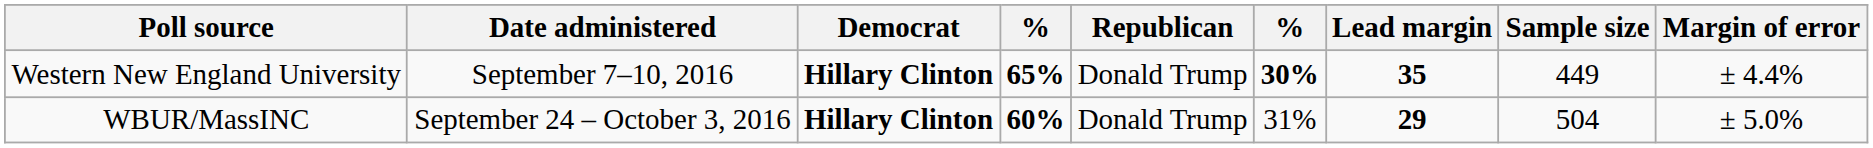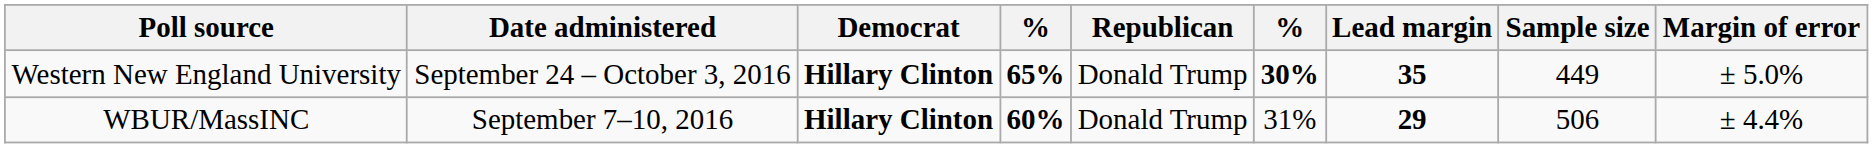Western New England University | Date administered: September 7–10, 2016 -> September 24 – October 3, 2016
Western New England University | Margin of error: ± 4.4% -> ± 5.0%
WBUR/MassINC | Date administered: September 24 – October 3, 2016 -> September 7–10, 2016
WBUR/MassINC | Sample size: 504 -> 506
WBUR/MassINC | Margin of error: ± 5.0% -> ± 4.4%
